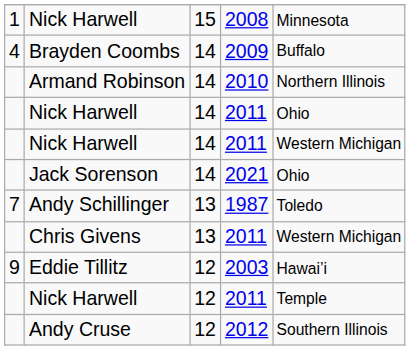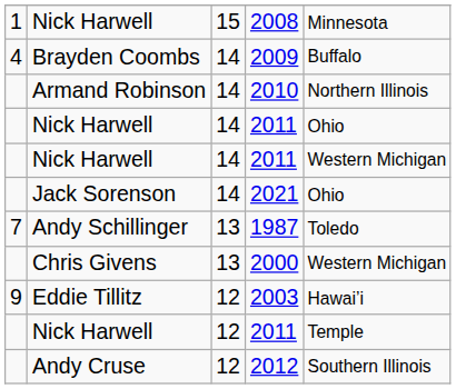Chris Givens | column 4: 2011 -> 2000
